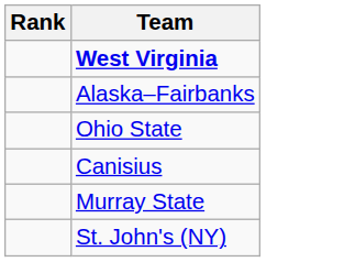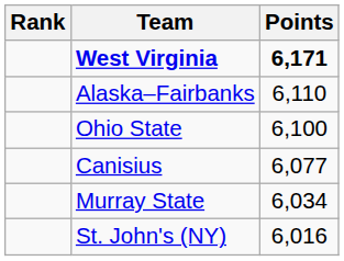+ column: Points | 6,171 | 6,110 | 6,100 | 6,077 | 6,034 | 6,016
